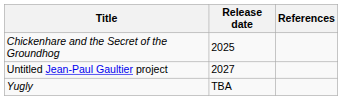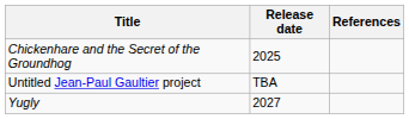Untitled Jean-Paul Gaultier project | Release date: 2027 -> TBA
Yugly | Release date: TBA -> 2027
